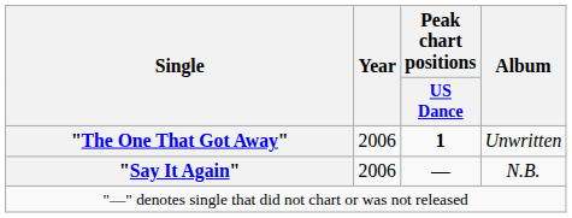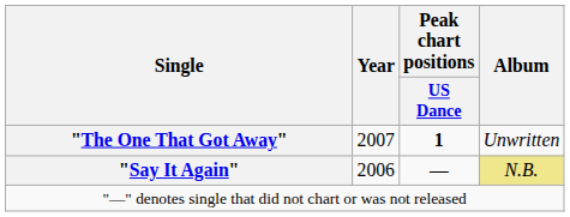"The One That Got Away" | Year: 2006 -> 2007
"Say It Again" | Album: no background -> khaki background
